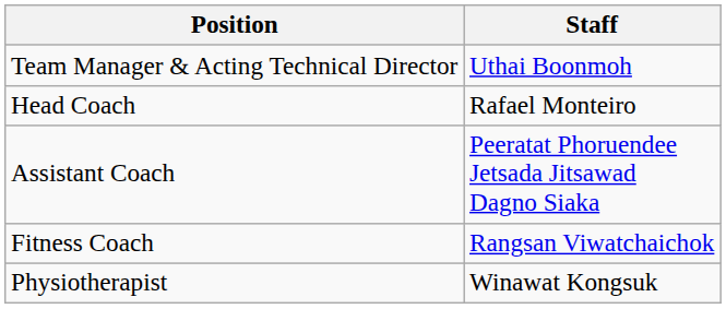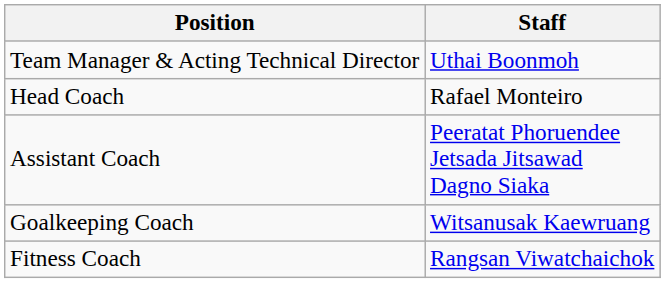+ row: Goalkeeping Coach | Witsanusak Kaewruang
- row: Physiotherapist | Winawat Kongsuk
